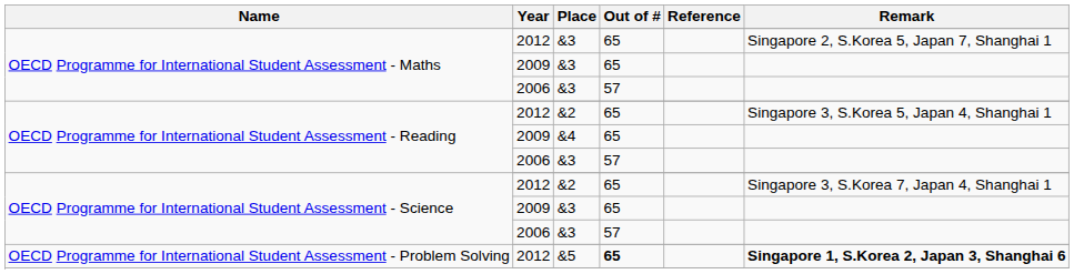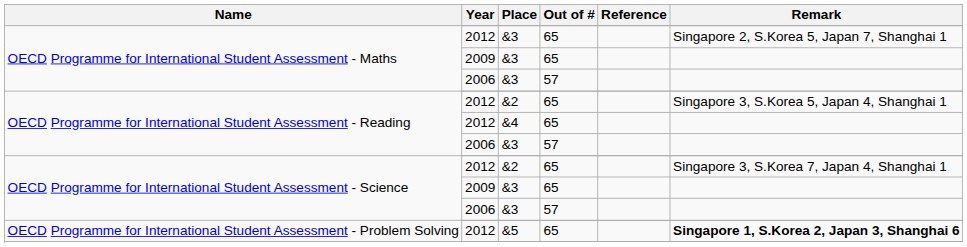&4 | Year: 2009 -> 2012
&5 | Out of #: bold -> normal
